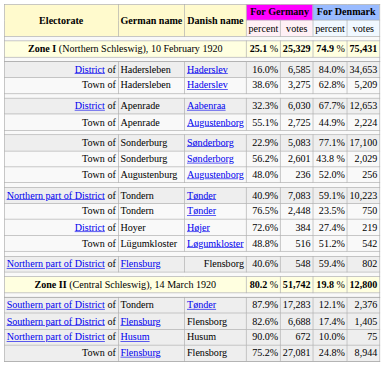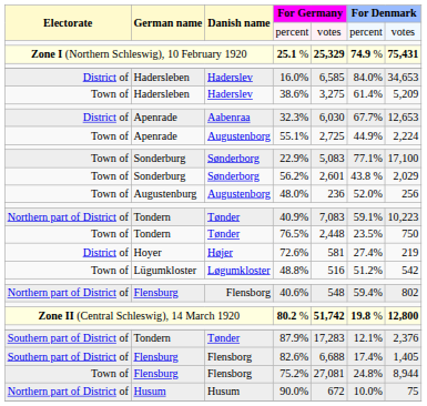38.6% | column 6: 62.8% -> 61.4%
72.6% | column 5: 384 -> 581
rows swapped: 75.2% <-> 90.0%
